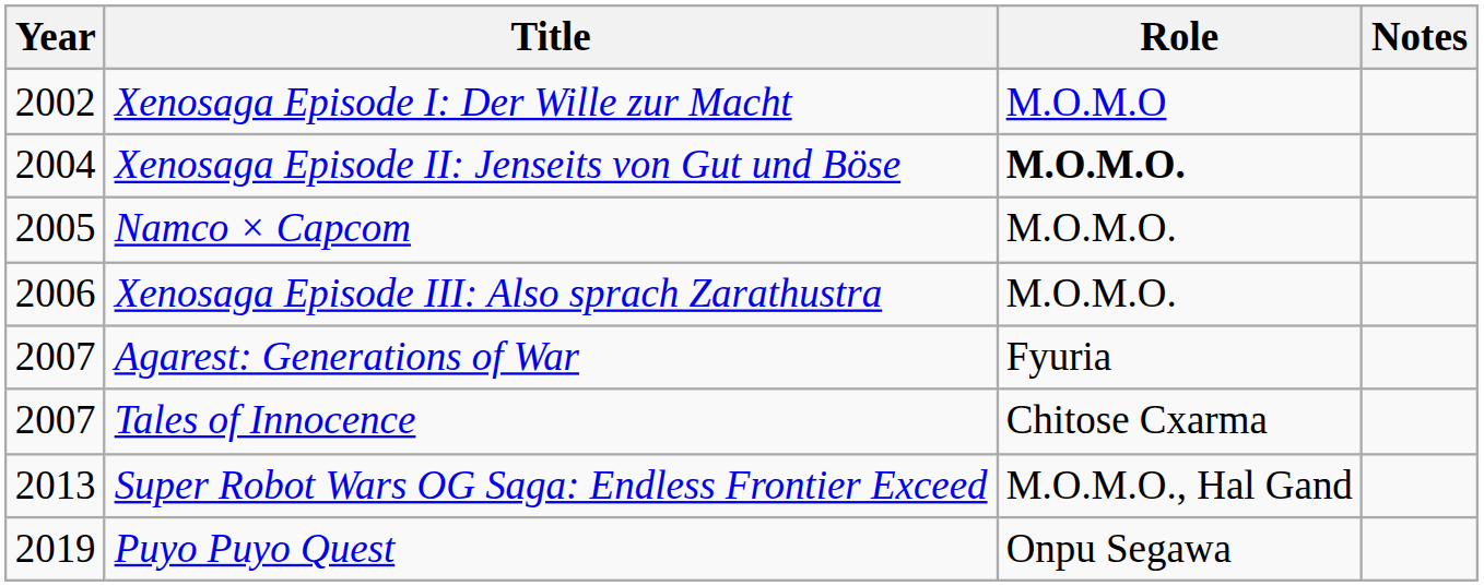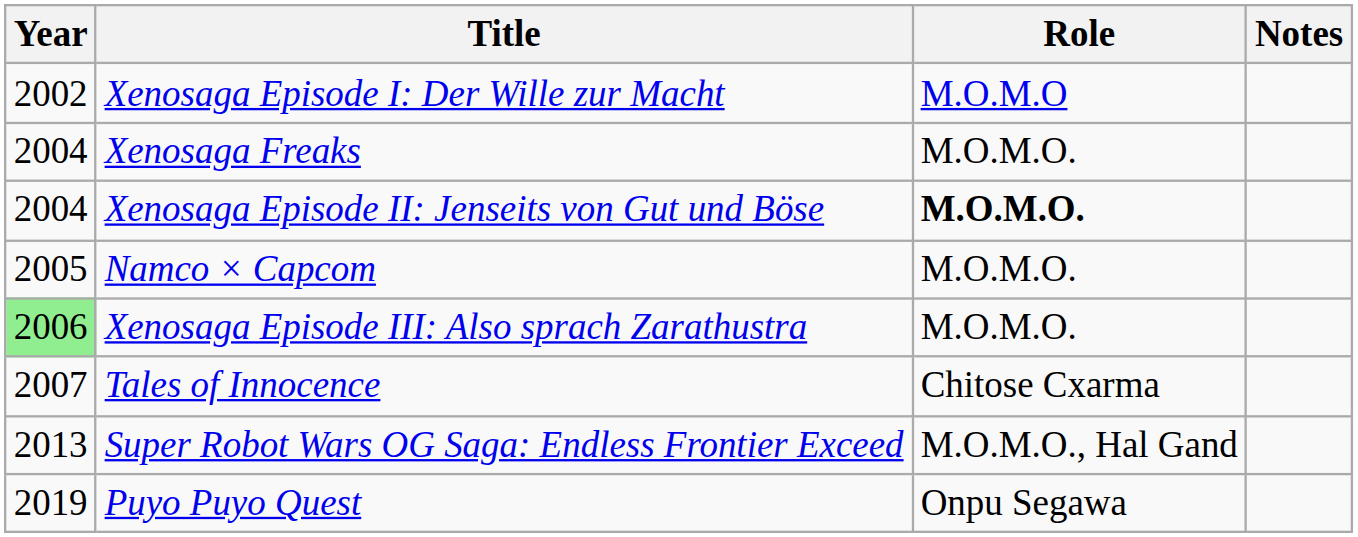+ row: 2004 | Xenosaga Freaks | M.O.M.O.
Xenosaga Episode III: Also sprach Zarathustra | Year: no background -> lightgreen background
- row: 2007 | Agarest: Generations of War | Fyuria
